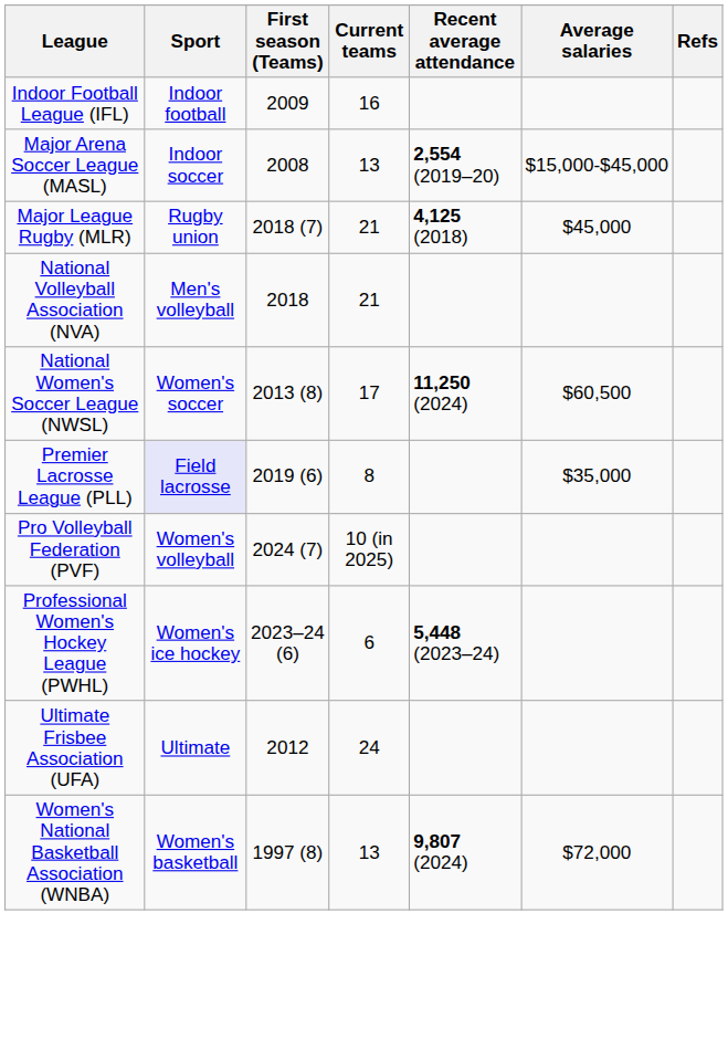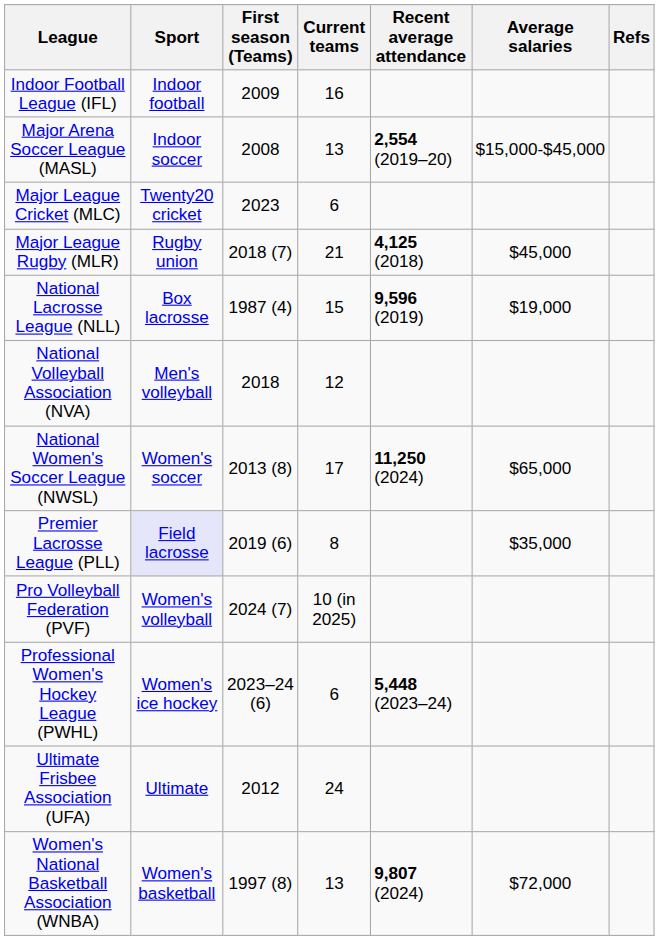+ row: Major League Cricket (MLC) | Twenty20 cricket | 2023 | 6
+ row: National Lacrosse League (NLL) | Box lacrosse | 1987 (4) | 15 | 9,596 (2019) | $19,000
National Volleyball Association (NVA) | Current teams: 21 -> 12
National Women's Soccer League (NWSL) | Average salaries: $60,500 -> $65,000
